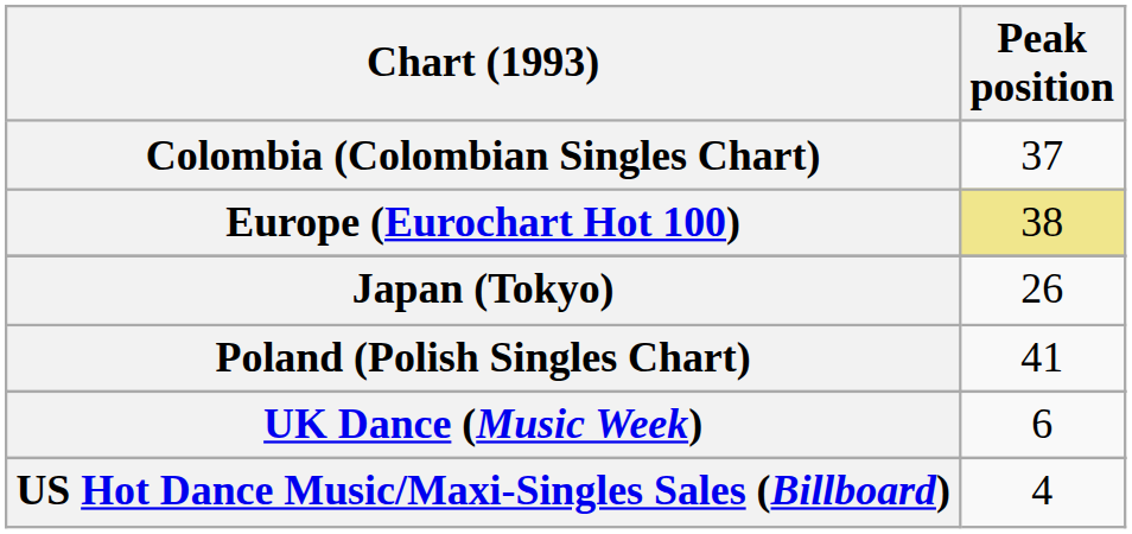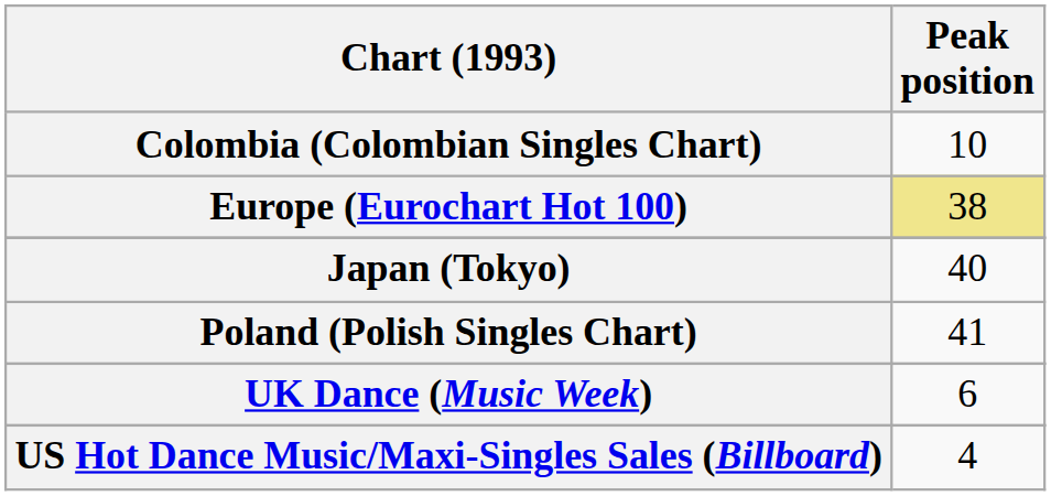Colombia (Colombian Singles Chart) | Peak position: 37 -> 10
Japan (Tokyo) | Peak position: 26 -> 40
